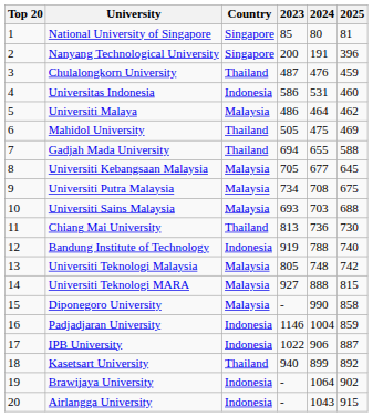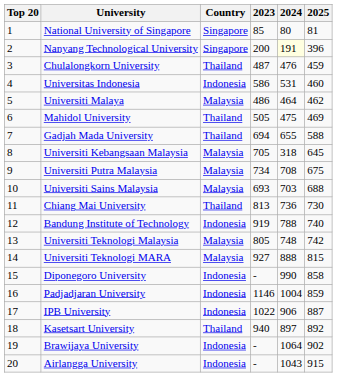Nanyang Technological University | 2024: no background -> lightyellow background
Universiti Kebangsaan Malaysia | 2024: 677 -> 318
Diponegoro University | Country: Malaysia -> Indonesia
Kasetsart University | 2024: 899 -> 897
